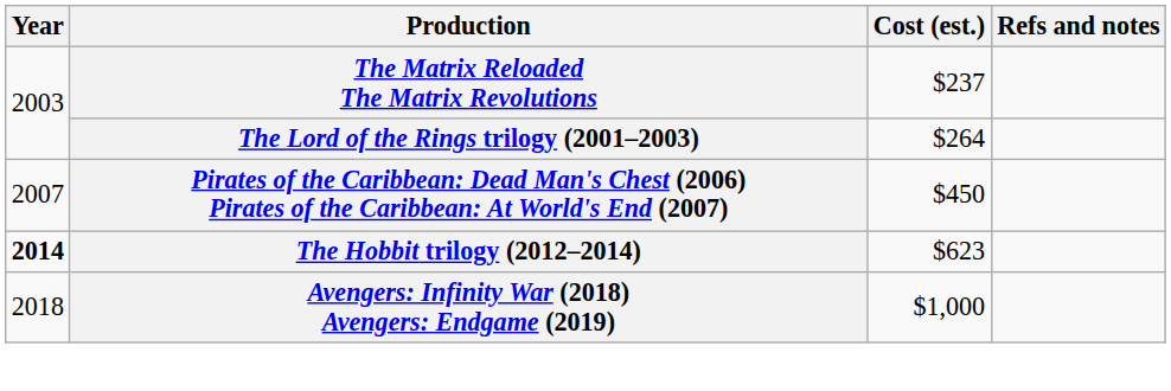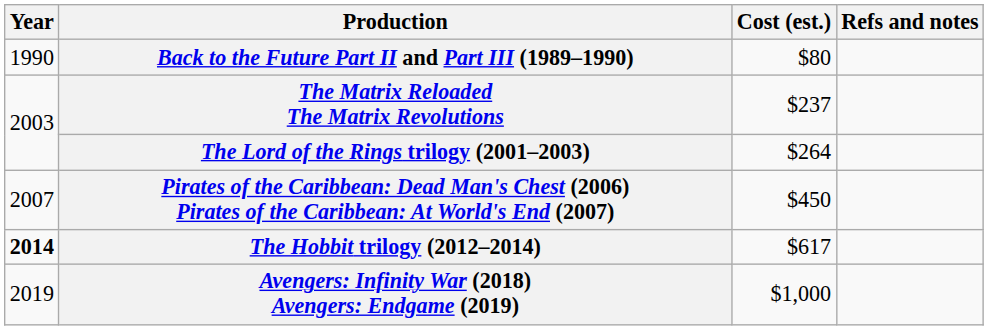+ row: 1990 | Back to the Future Part II and Part III (1989–1990) | $80
The Hobbit trilogy (2012–2014) | Cost (est.): $623 -> $617
Avengers: Infinity War (2018) Avengers: Endgame (2019) | Year: 2018 -> 2019
